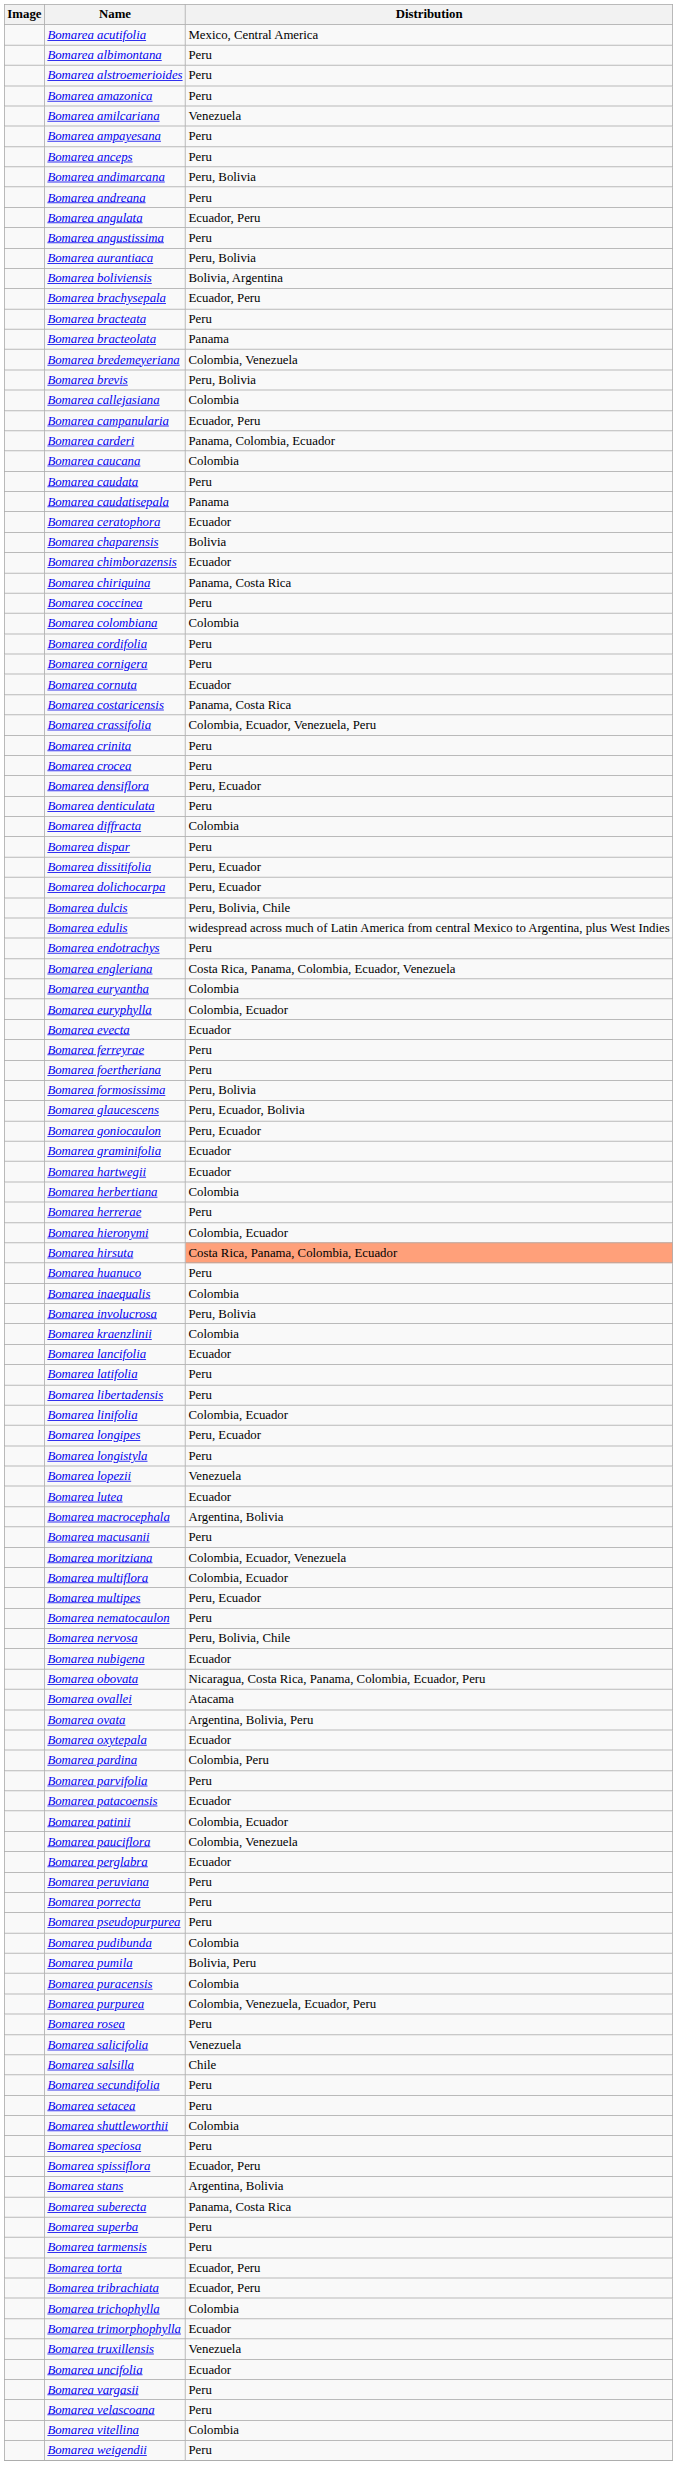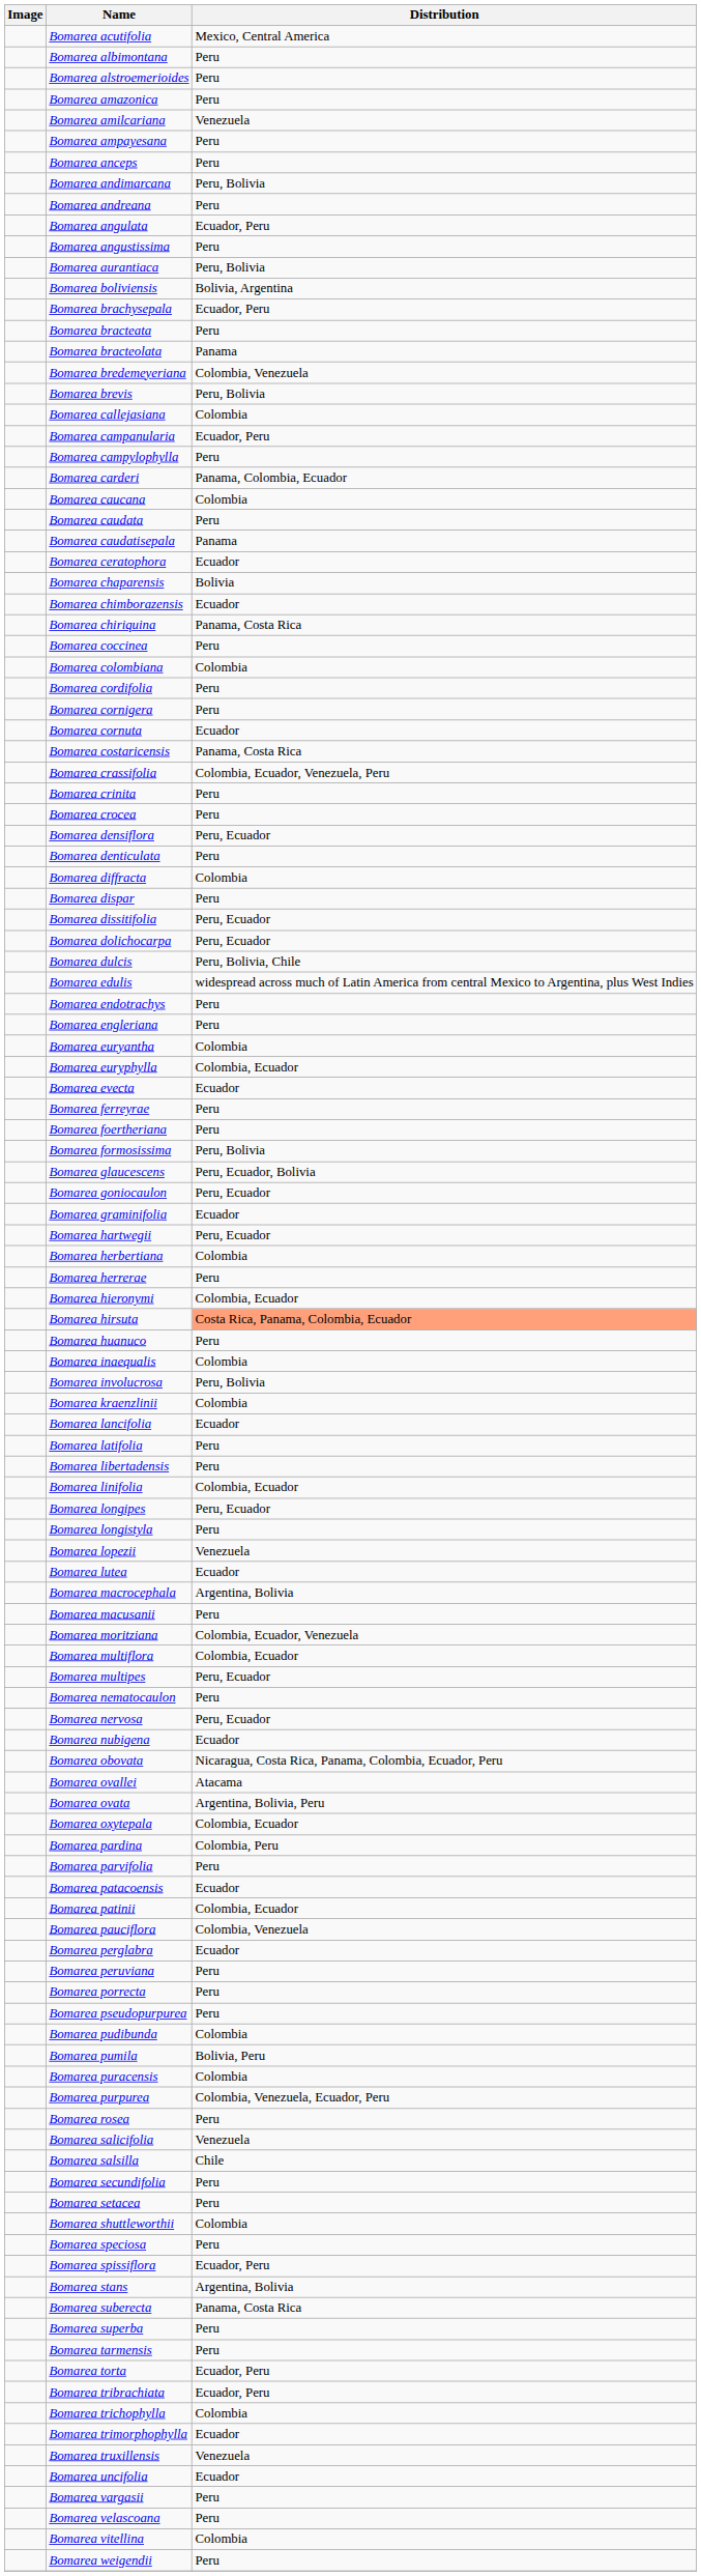+ row: Bomarea campylophylla | Peru
Bomarea engleriana | Distribution: Costa Rica, Panama, Colombia, Ecuador, Venezuela -> Peru
Bomarea hartwegii | Distribution: Ecuador -> Peru, Ecuador
Bomarea nervosa | Distribution: Peru, Bolivia, Chile -> Peru, Ecuador
Bomarea oxytepala | Distribution: Ecuador -> Colombia, Ecuador
